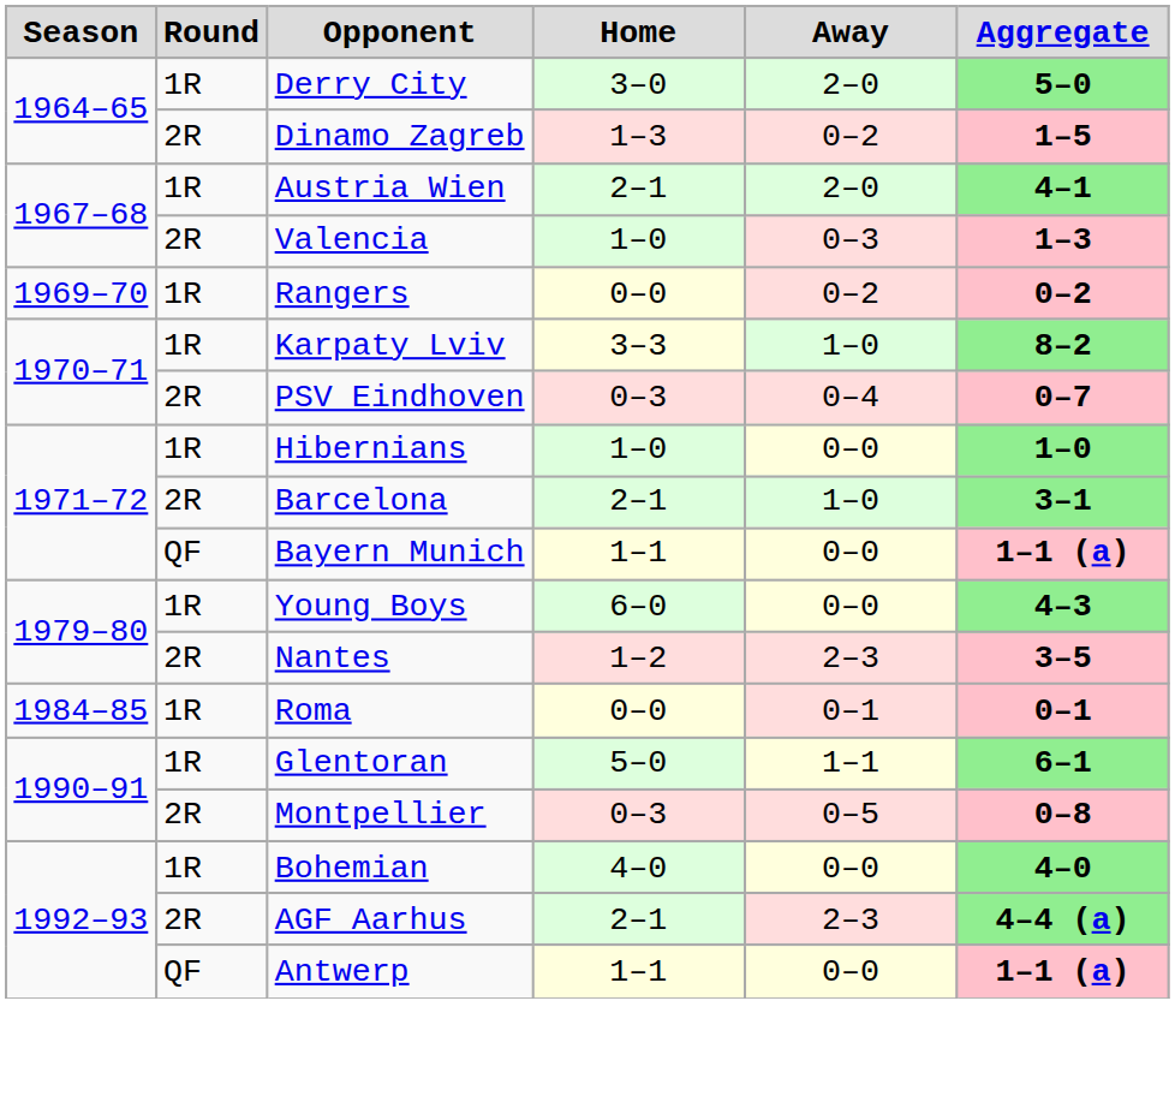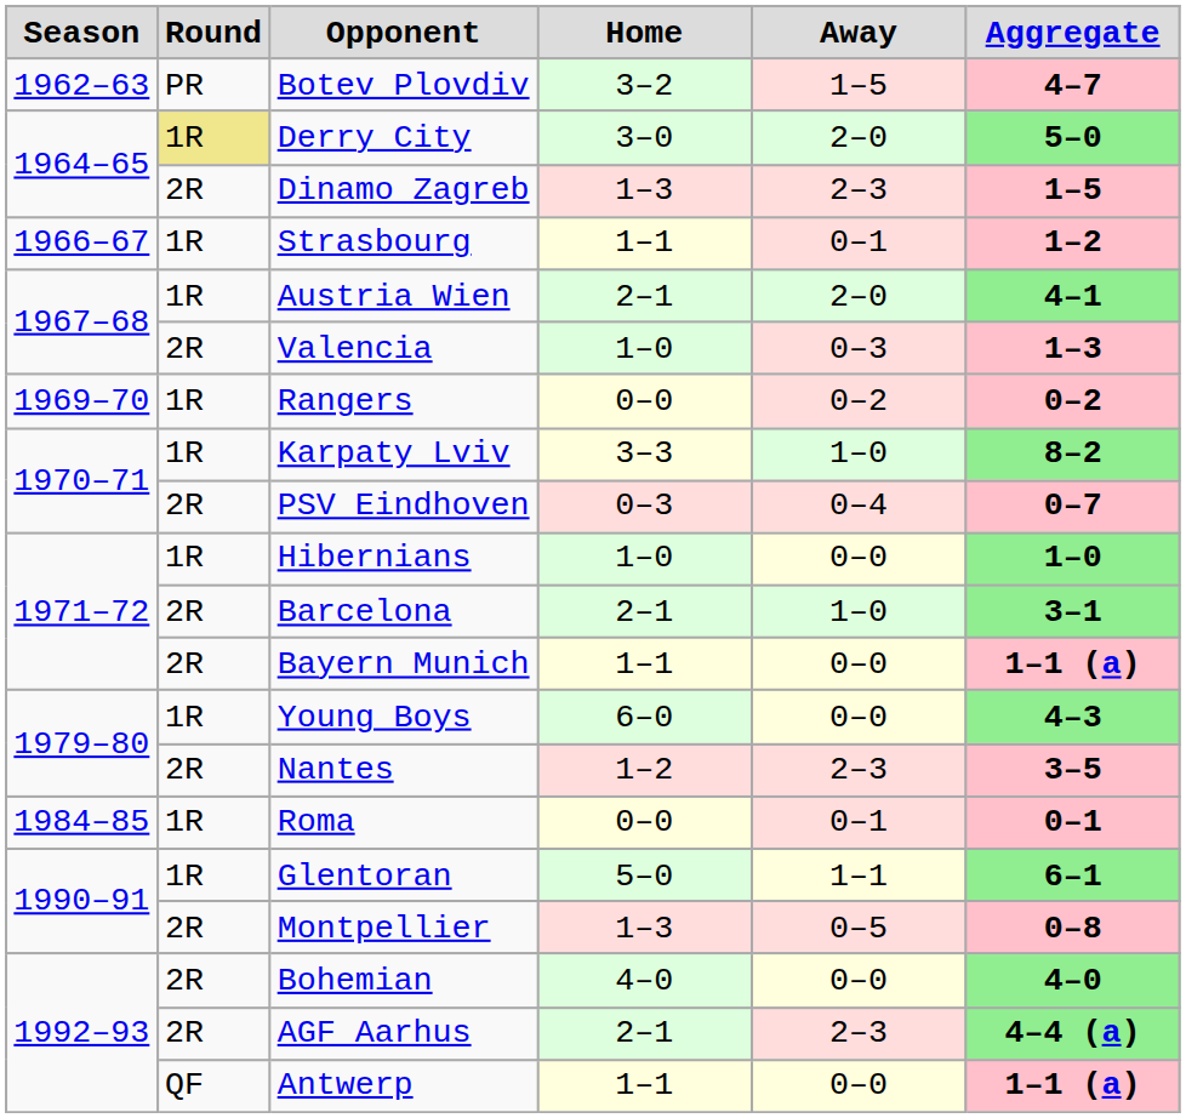+ row: 1962–63 | PR | Botev Plovdiv | 3–2 | 1–5 | 4–7
Derry City | Round: no background -> khaki background
Dinamo Zagreb | Away: 0–2 -> 2–3
+ row: 1966–67 | 1R | Strasbourg | 1–1 | 0–1 | 1–2
Bayern Munich | Round: QF -> 2R
Montpellier | Home: 0–3 -> 1–3
Bohemian | Round: 1R -> 2R
